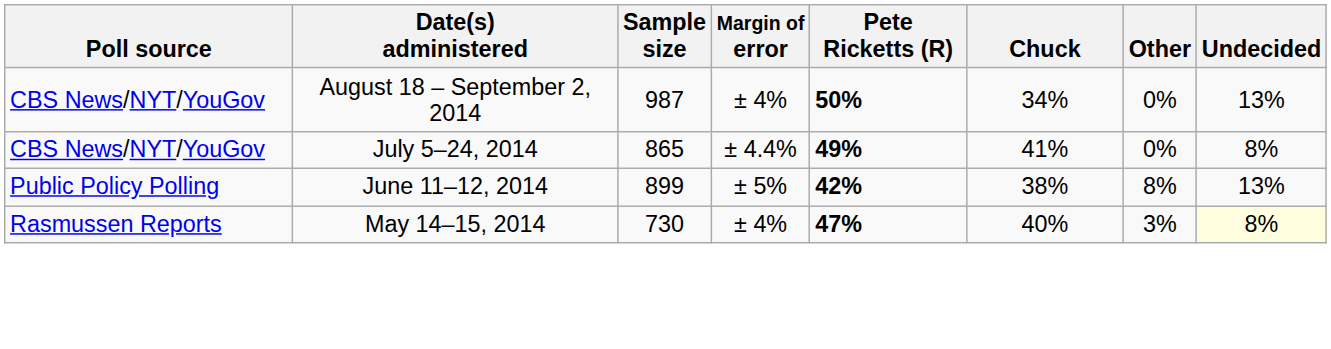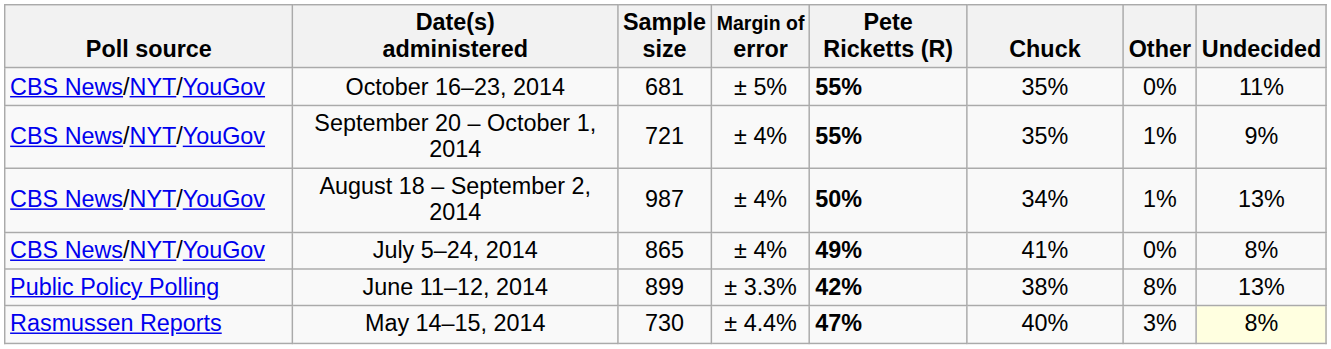+ row: CBS News/NYT/YouGov | October 16–23, 2014 | 681 | ± 5% | 55% | 35% | 0% | 11%
+ row: CBS News/NYT/YouGov | September 20 – October 1, 2014 | 721 | ± 4% | 55% | 35% | 1% | 9%
August 18 – September 2, 2014 | Other: 0% -> 1%
July 5–24, 2014 | Margin of error: ± 4.4% -> ± 4%
June 11–12, 2014 | Margin of error: ± 5% -> ± 3.3%
May 14–15, 2014 | Margin of error: ± 4% -> ± 4.4%
